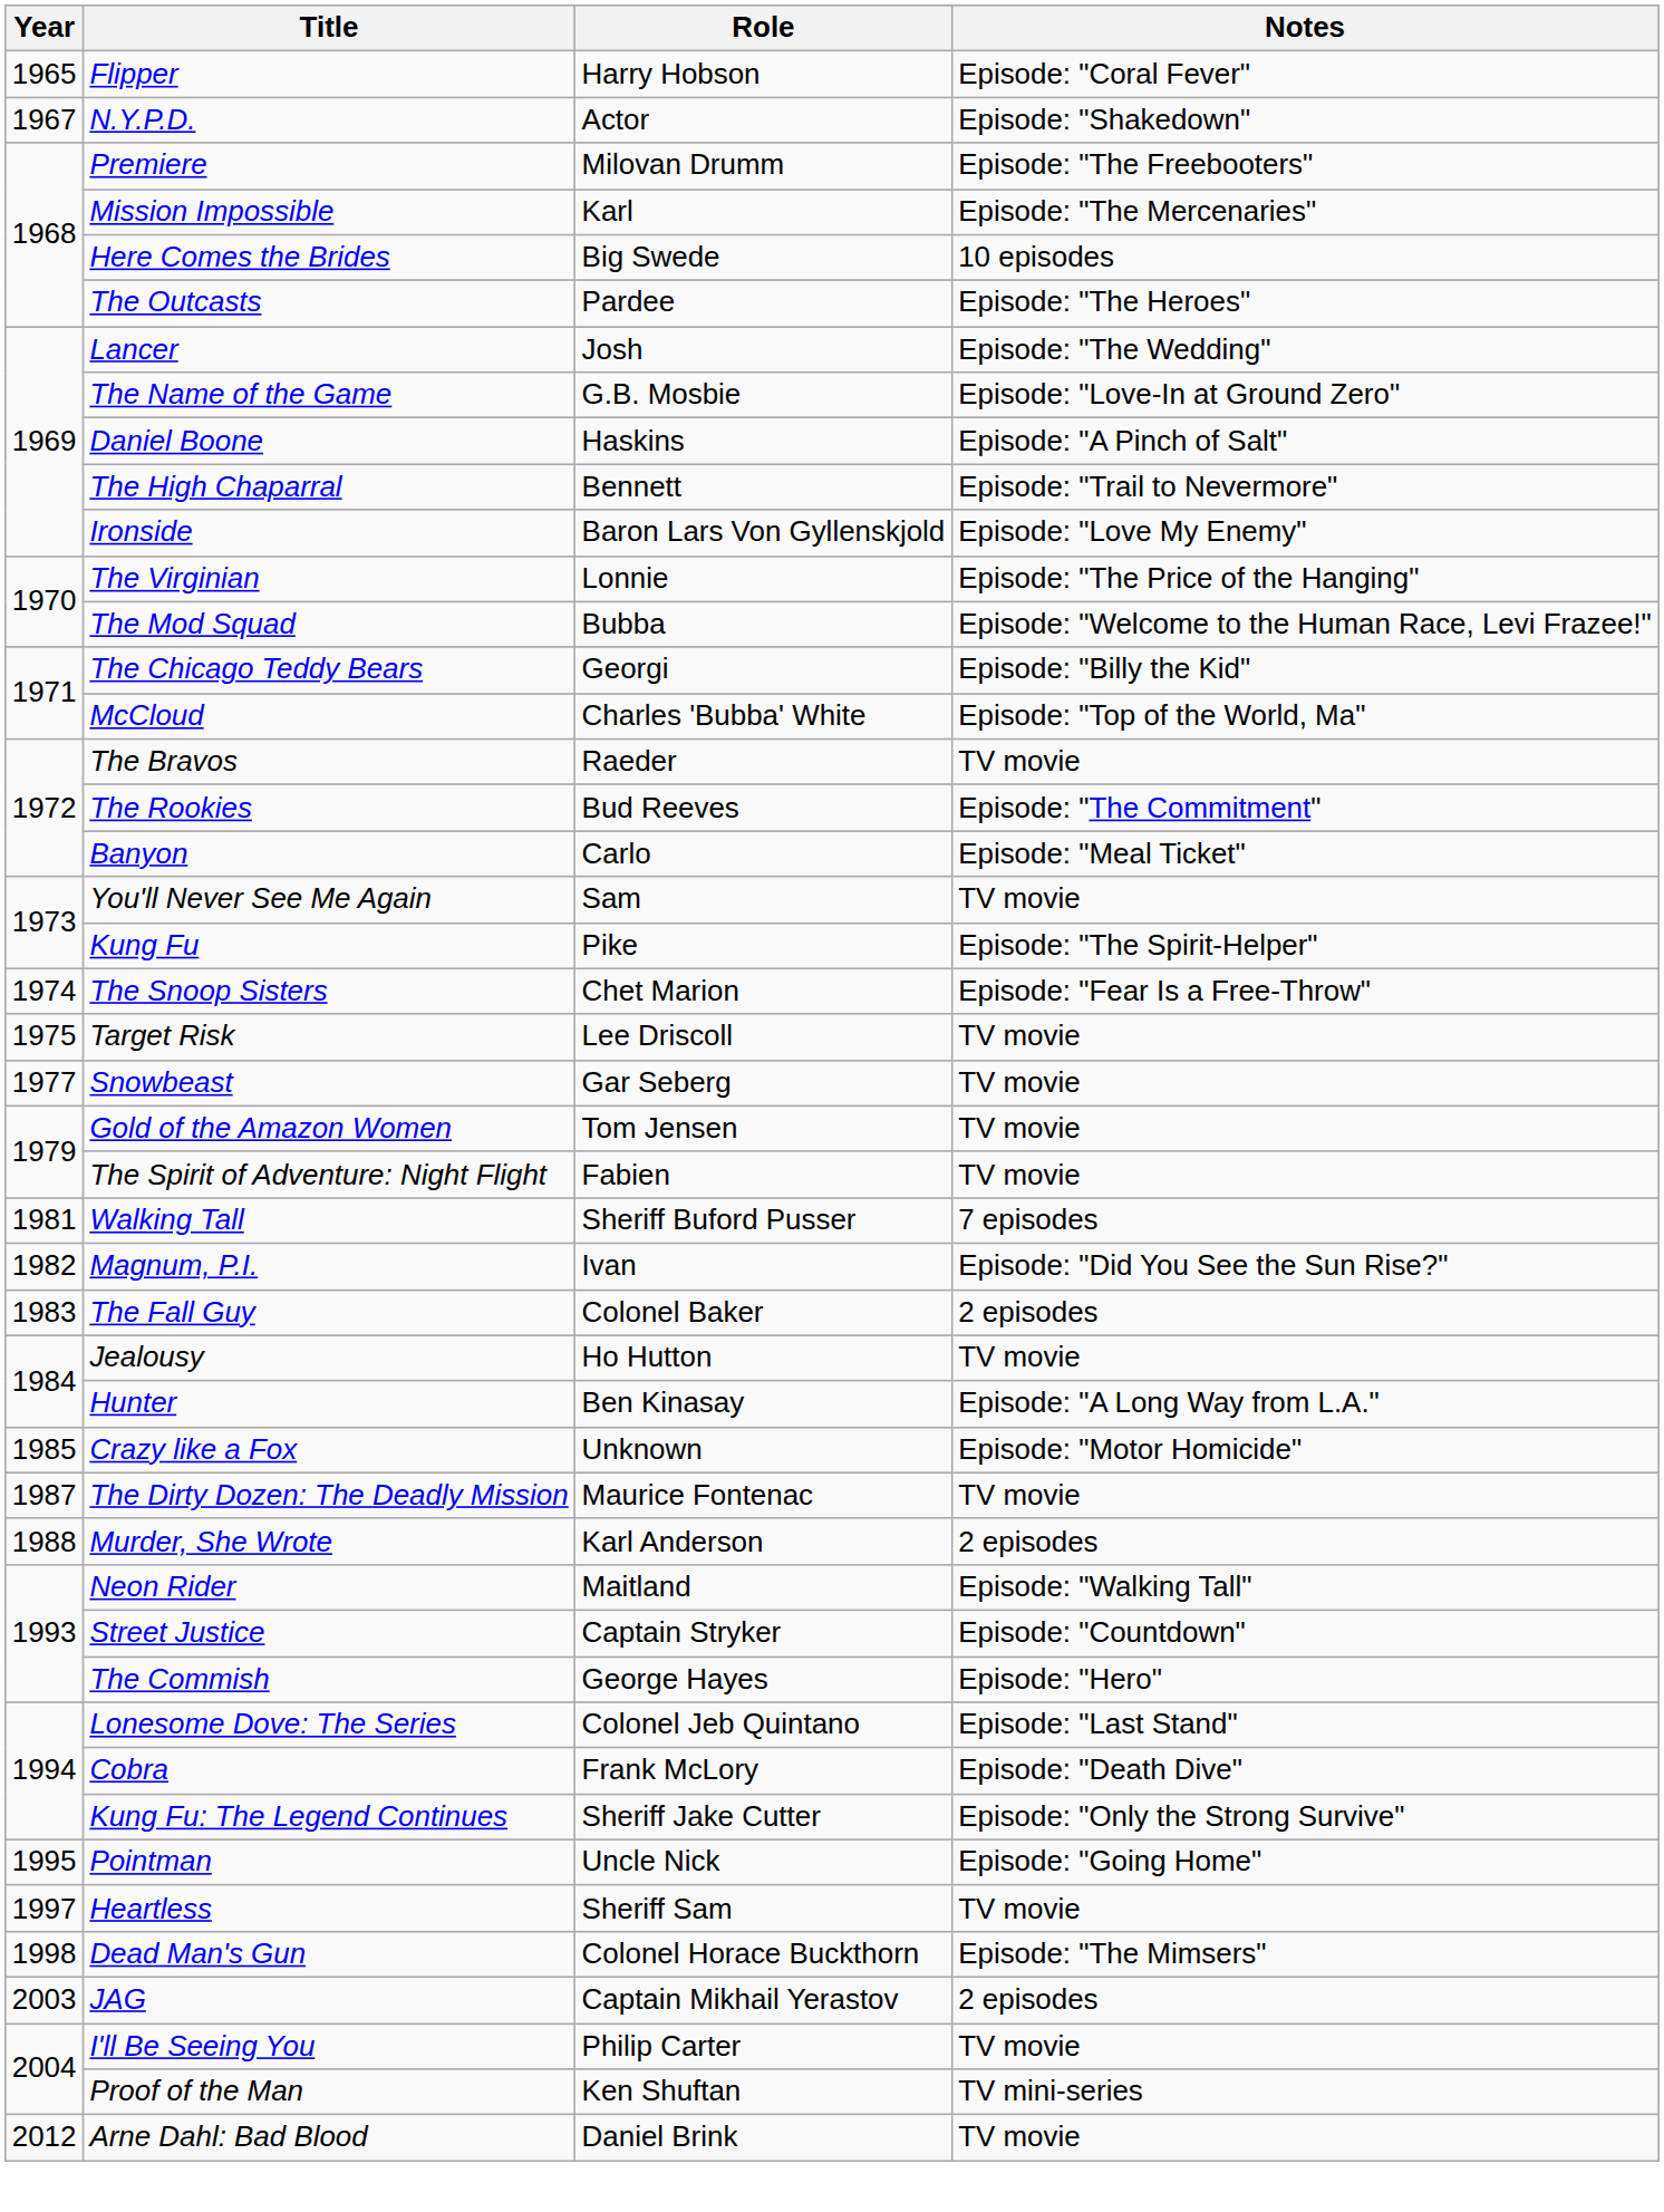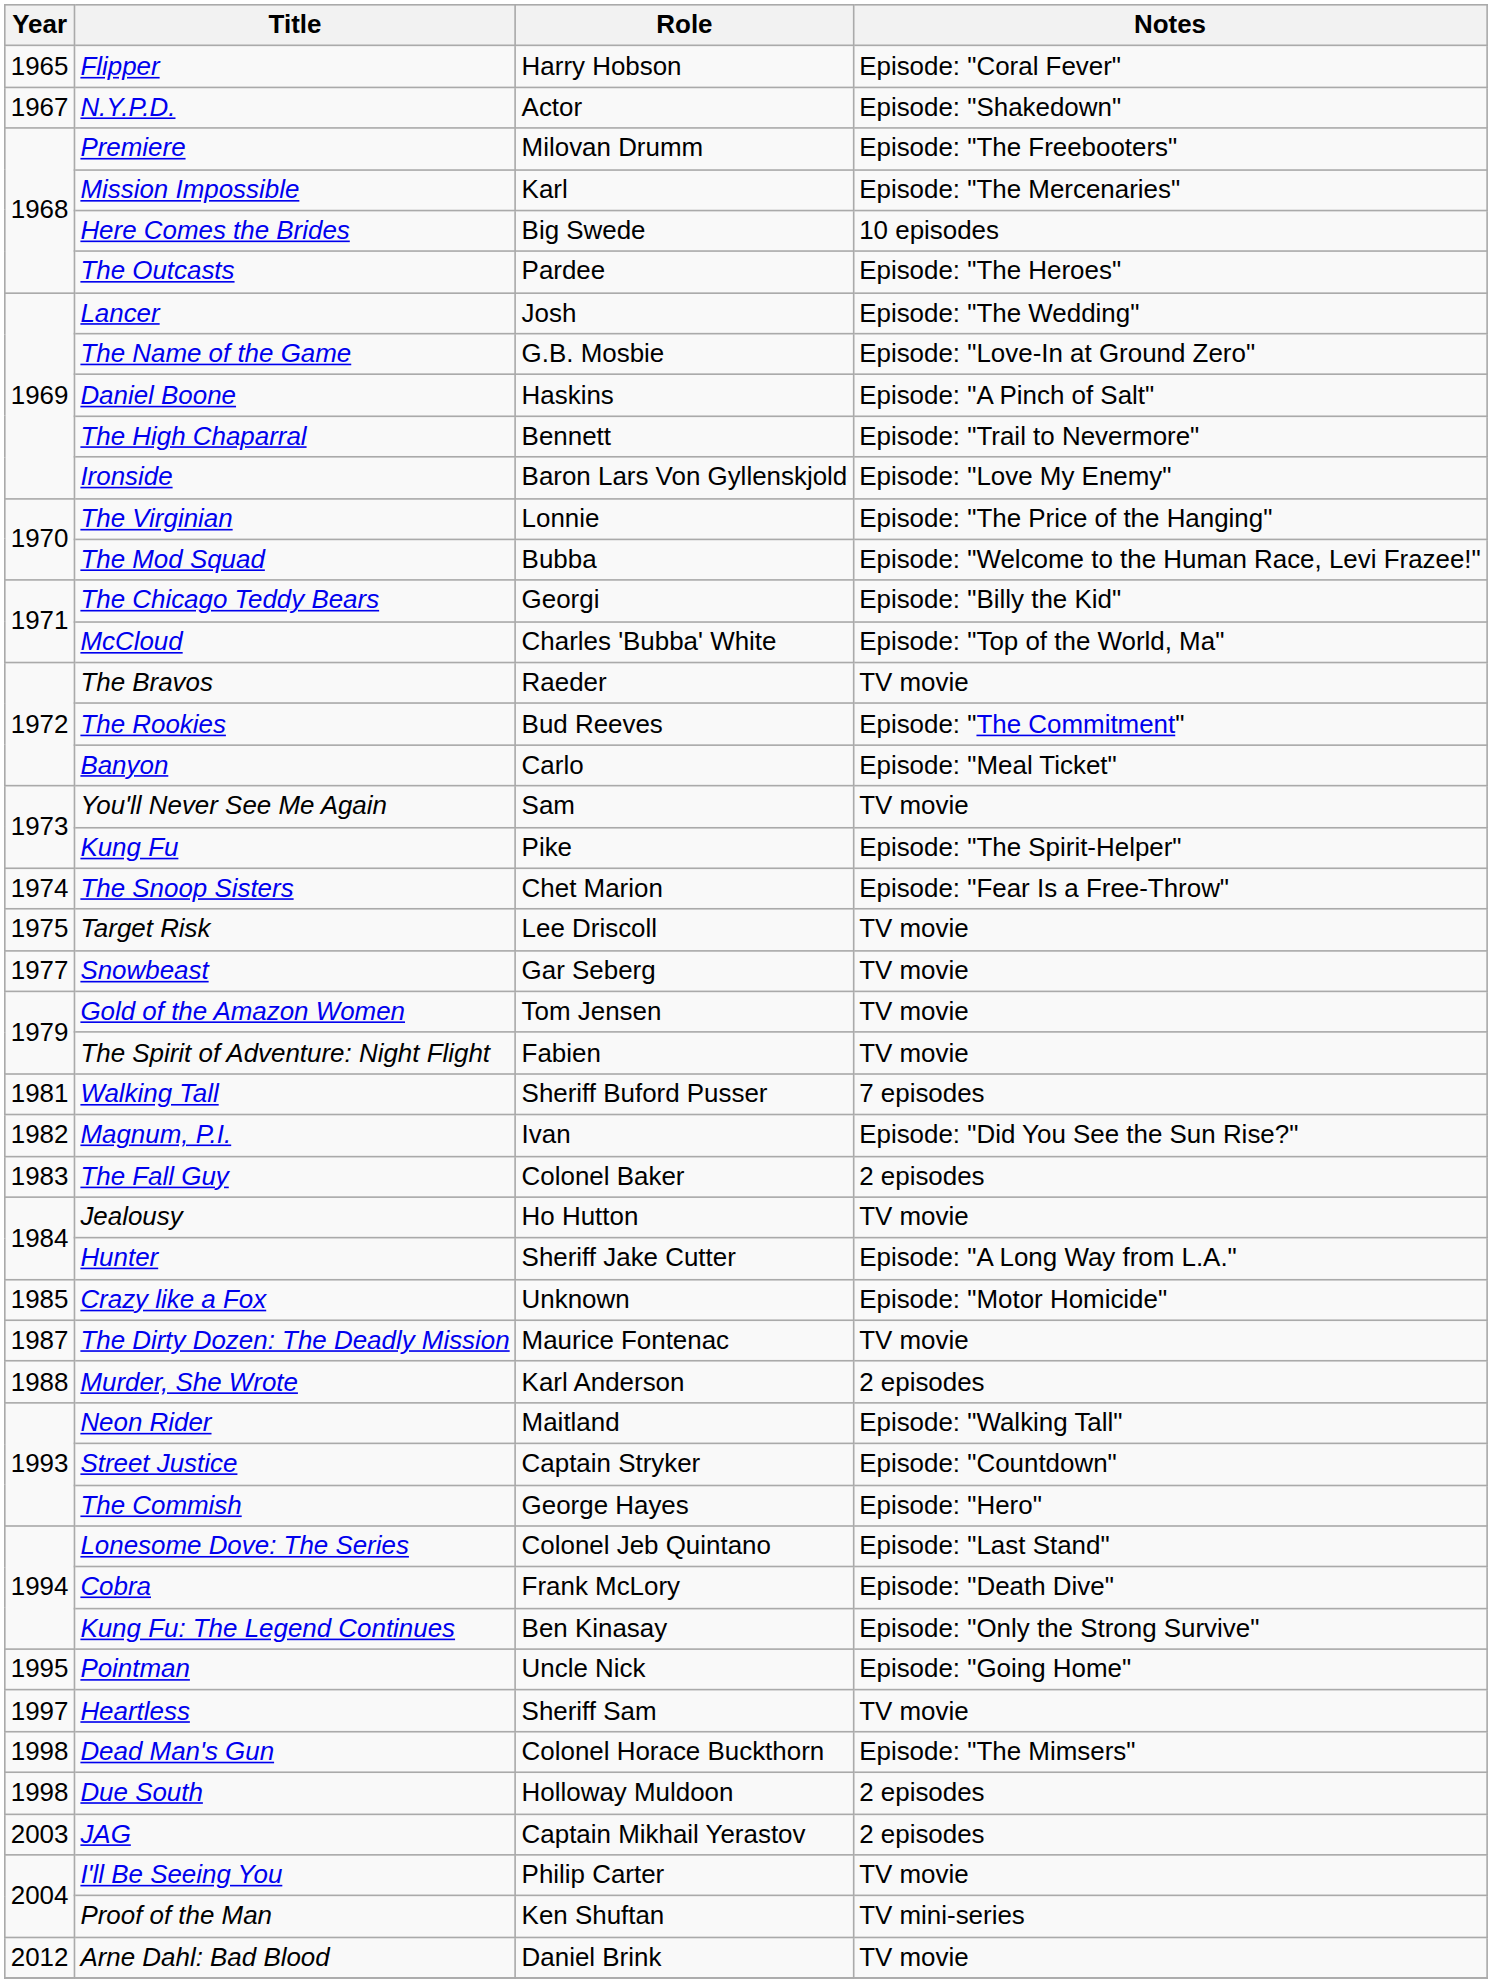Hunter | Role: Ben Kinasay -> Sheriff Jake Cutter
Kung Fu: The Legend Continues | Role: Sheriff Jake Cutter -> Ben Kinasay
+ row: 1998 | Due South | Holloway Muldoon | 2 episodes
